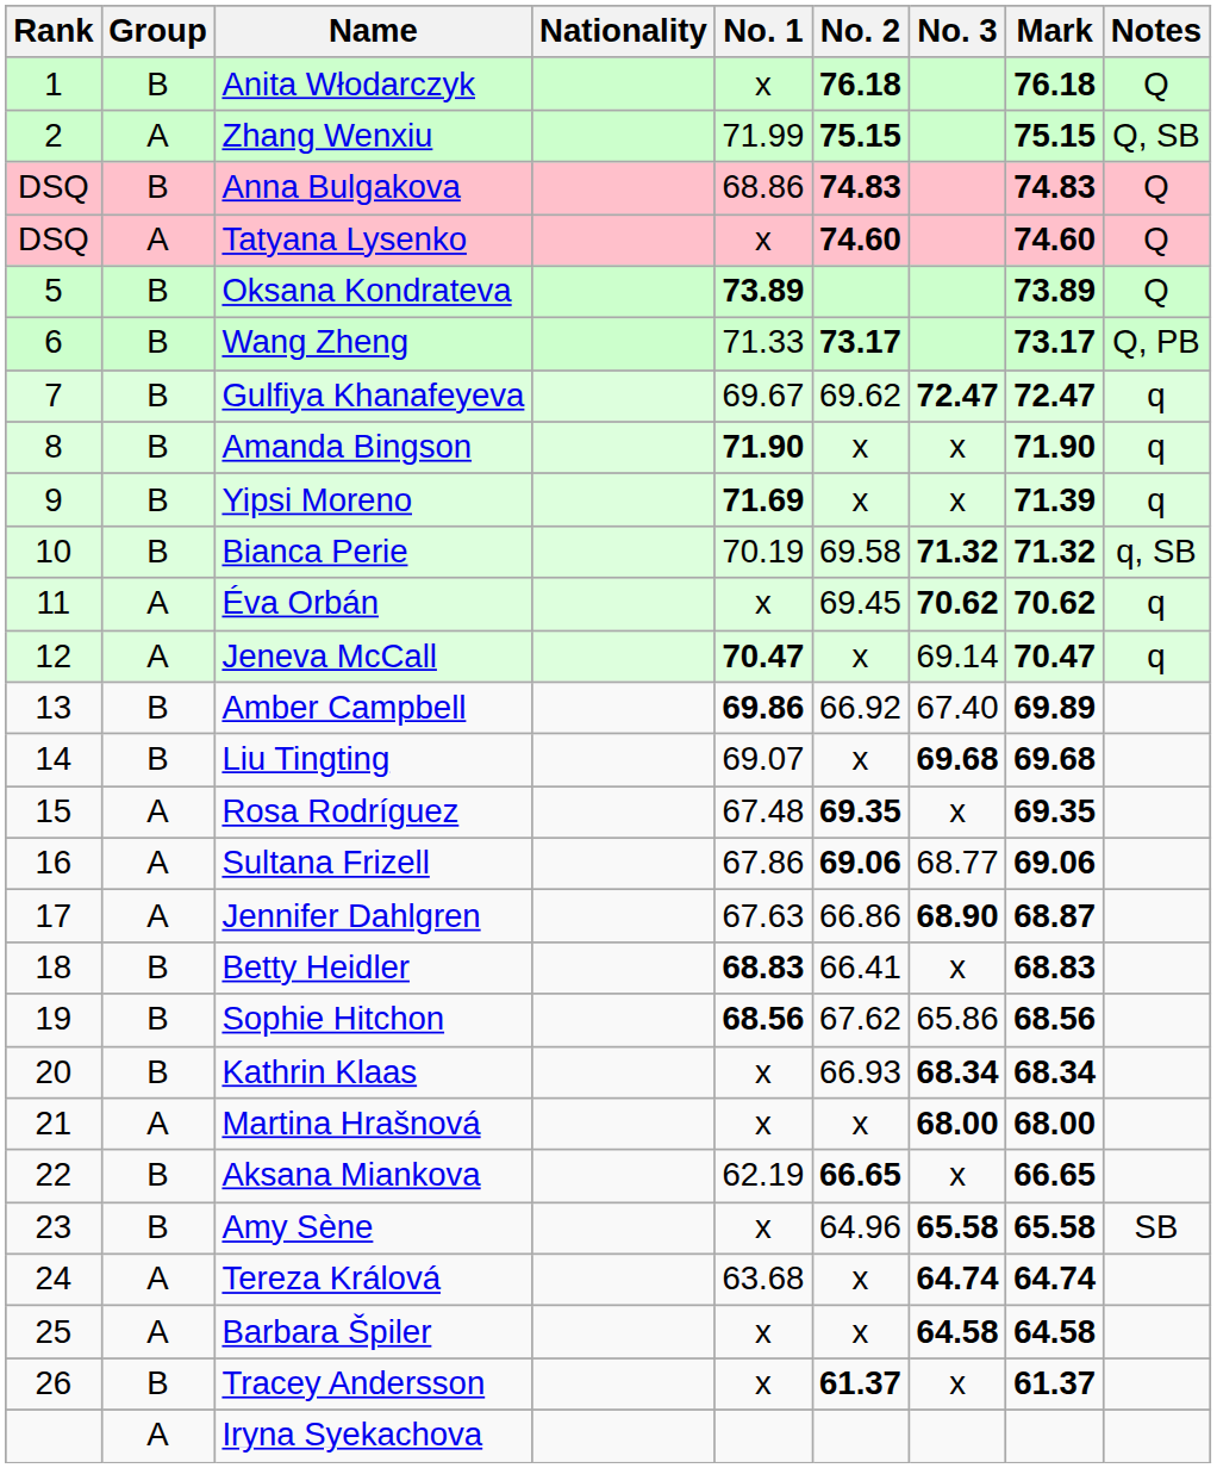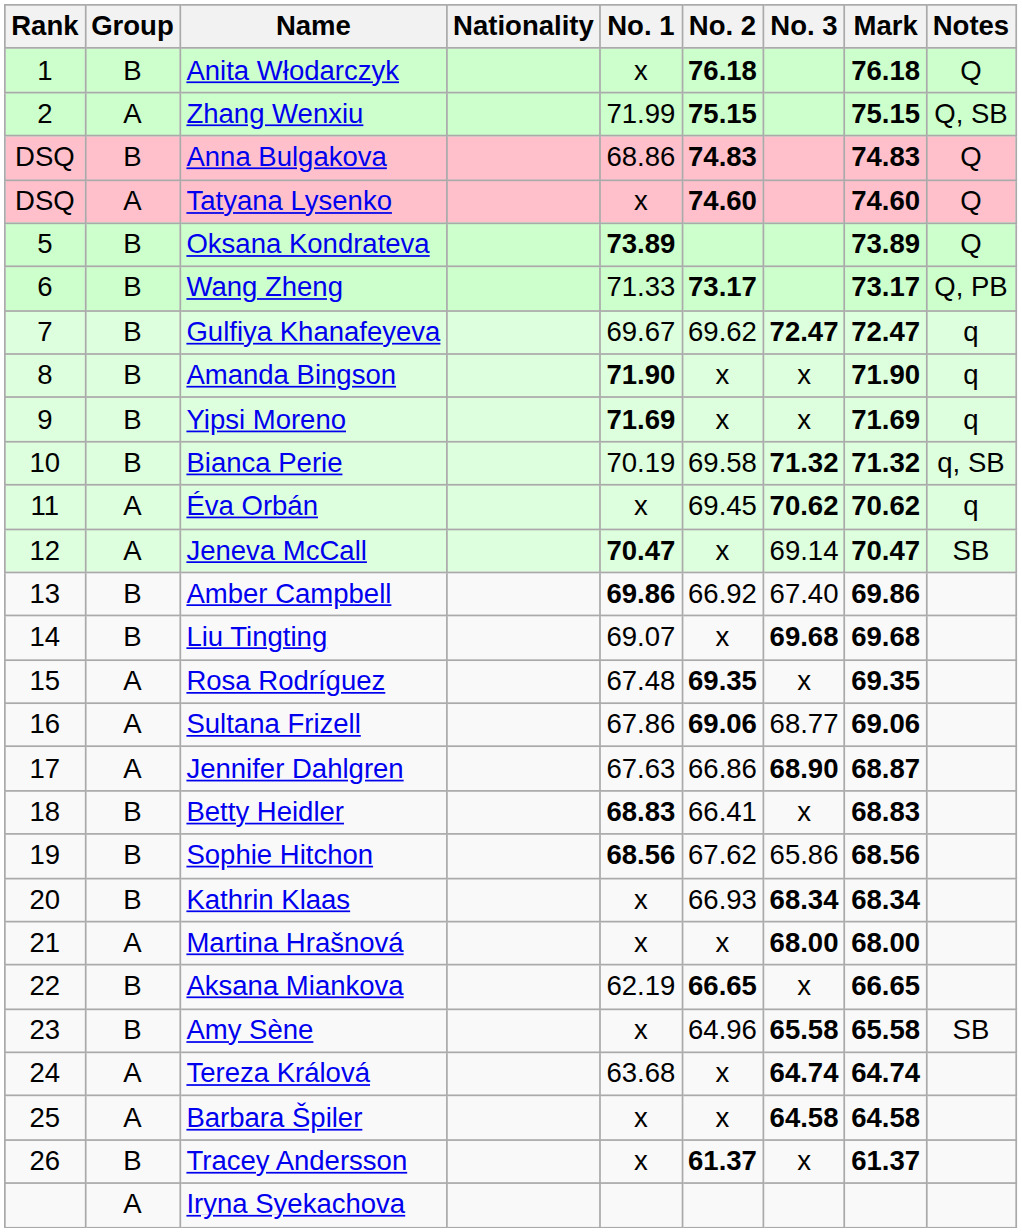Yipsi Moreno | Mark: 71.39 -> 71.69
Jeneva McCall | Notes: q -> SB
Amber Campbell | Mark: 69.89 -> 69.86
